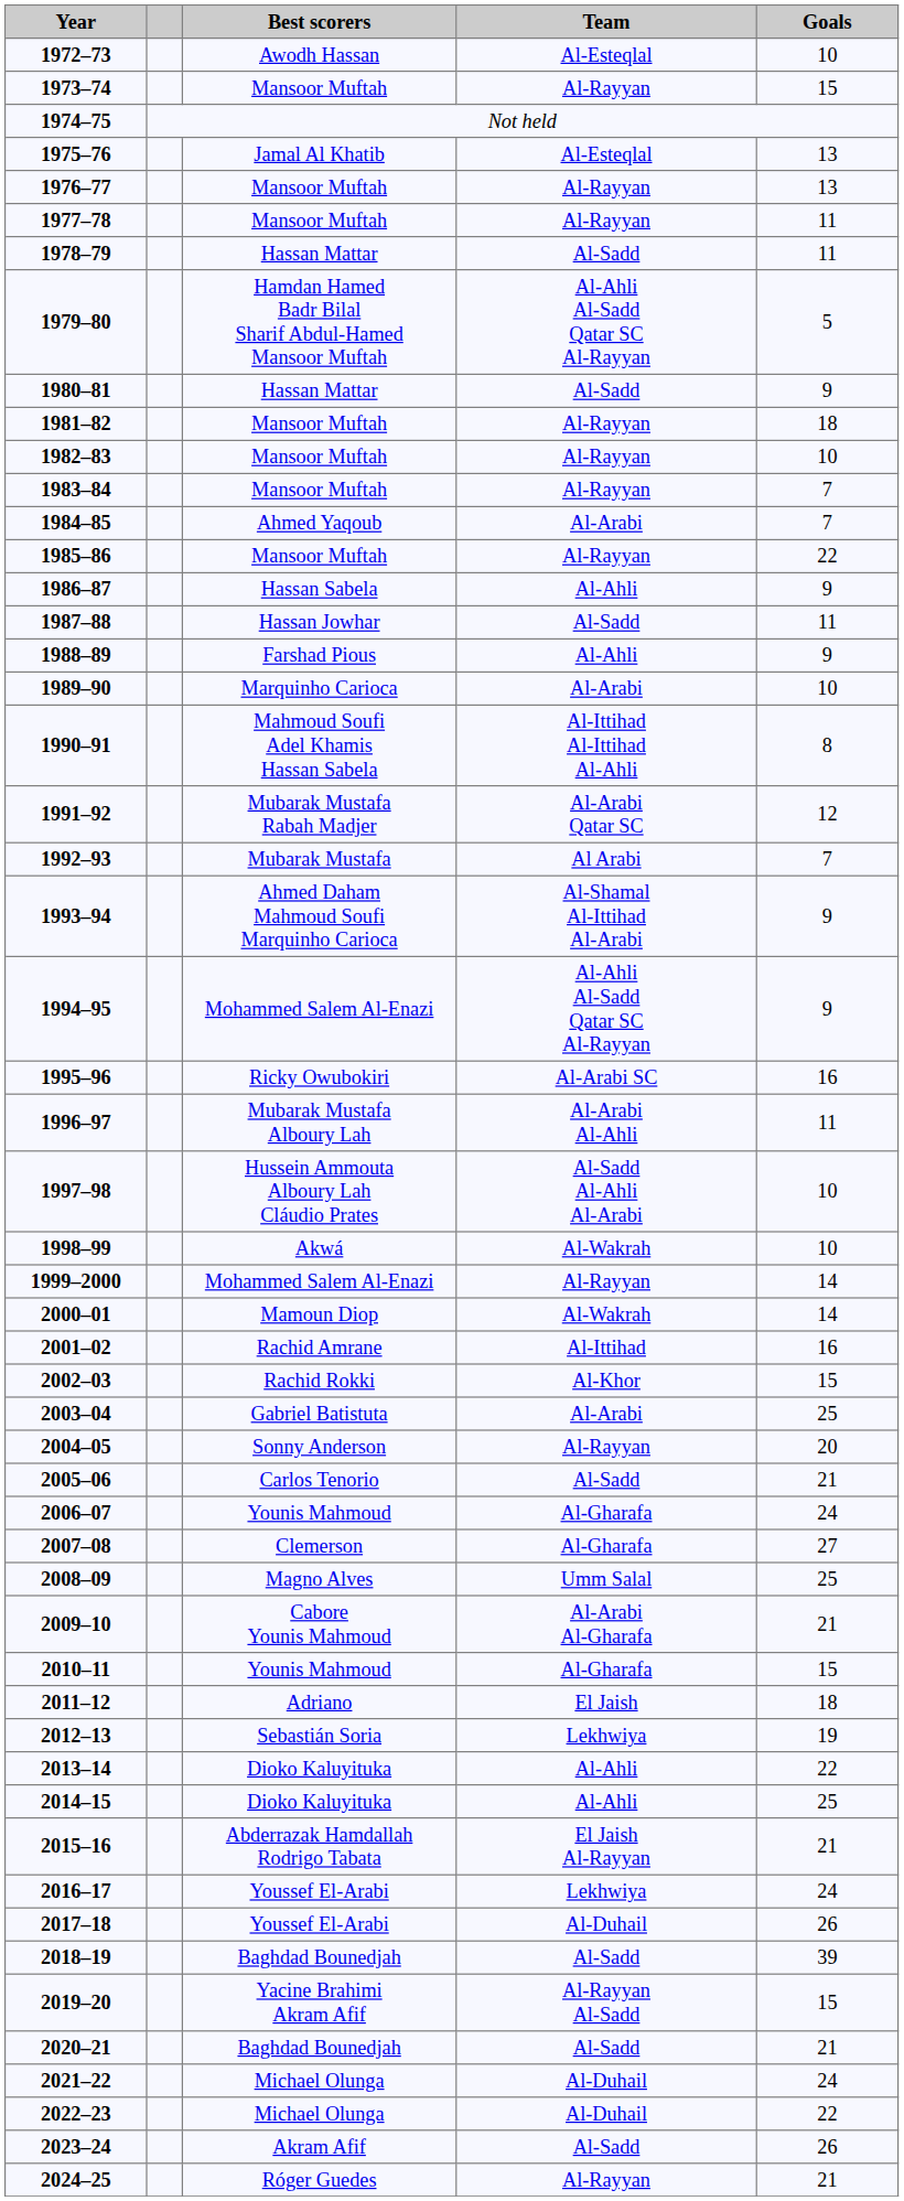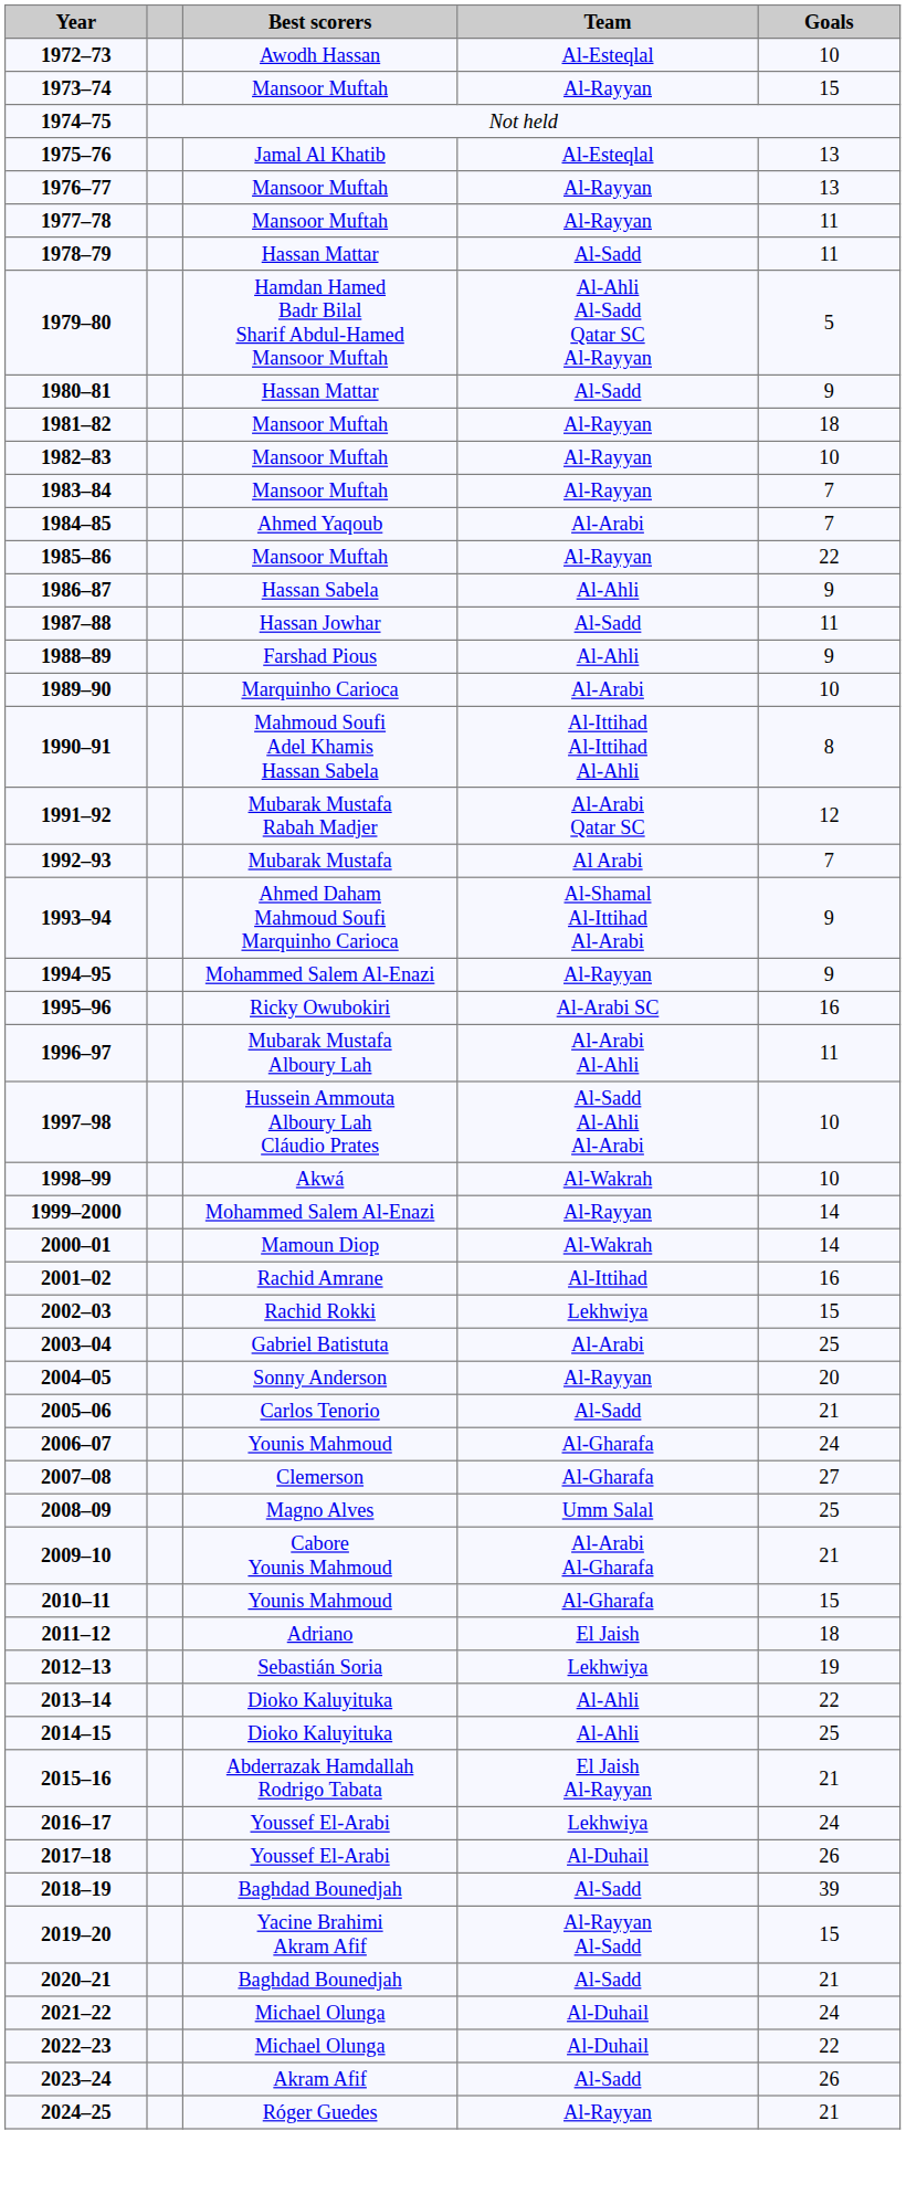1994–95 | Team: Al-Ahli Al-Sadd Qatar SC Al-Rayyan -> Al-Rayyan
2002–03 | Team: Al-Khor -> Lekhwiya
